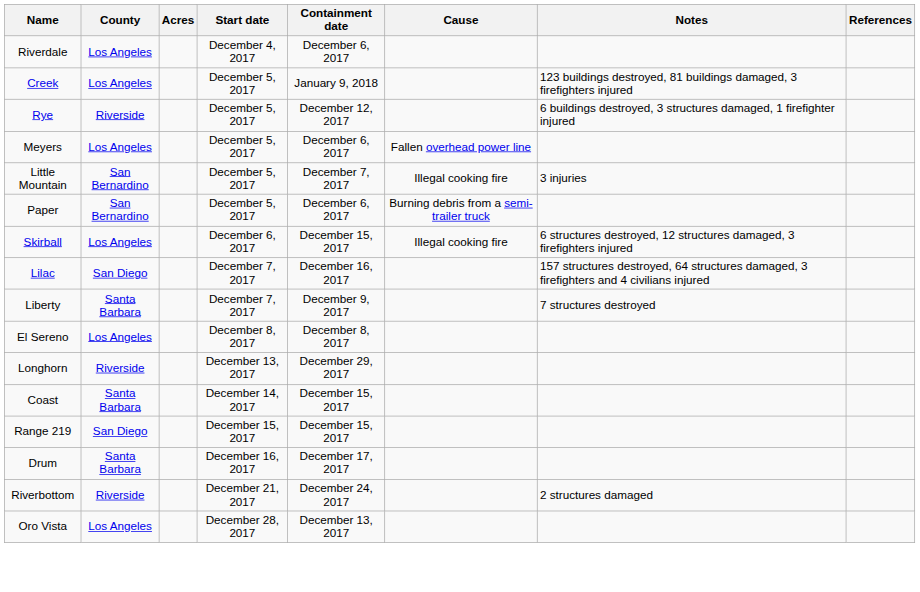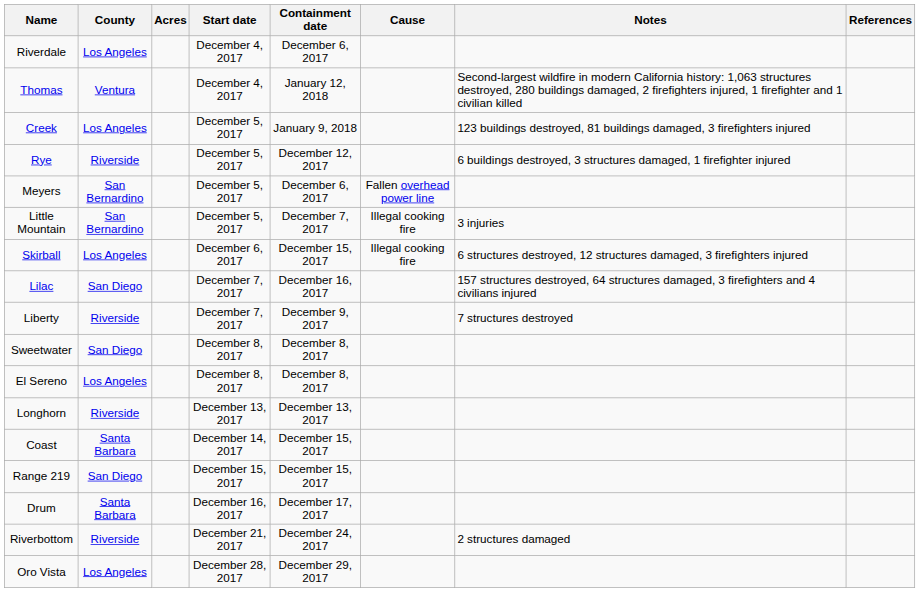+ row: Thomas | Ventura | December 4, 2017 | January 12, 2018 | Second-largest wildfire in modern California history: 1,063 structures destroyed, 280 buildings damaged, 2 firefighters injured, 1 firefighter and 1 civilian killed
Meyers | County: Los Angeles -> San Bernardino
- row: Paper | San Bernardino | December 5, 2017 | December 6, 2017 | Burning debris from a semi-trailer truck
Liberty | County: Santa Barbara -> Riverside
+ row: Sweetwater | San Diego | December 8, 2017 | December 8, 2017
Longhorn | Containment date: December 29, 2017 -> December 13, 2017
Oro Vista | Containment date: December 13, 2017 -> December 29, 2017
